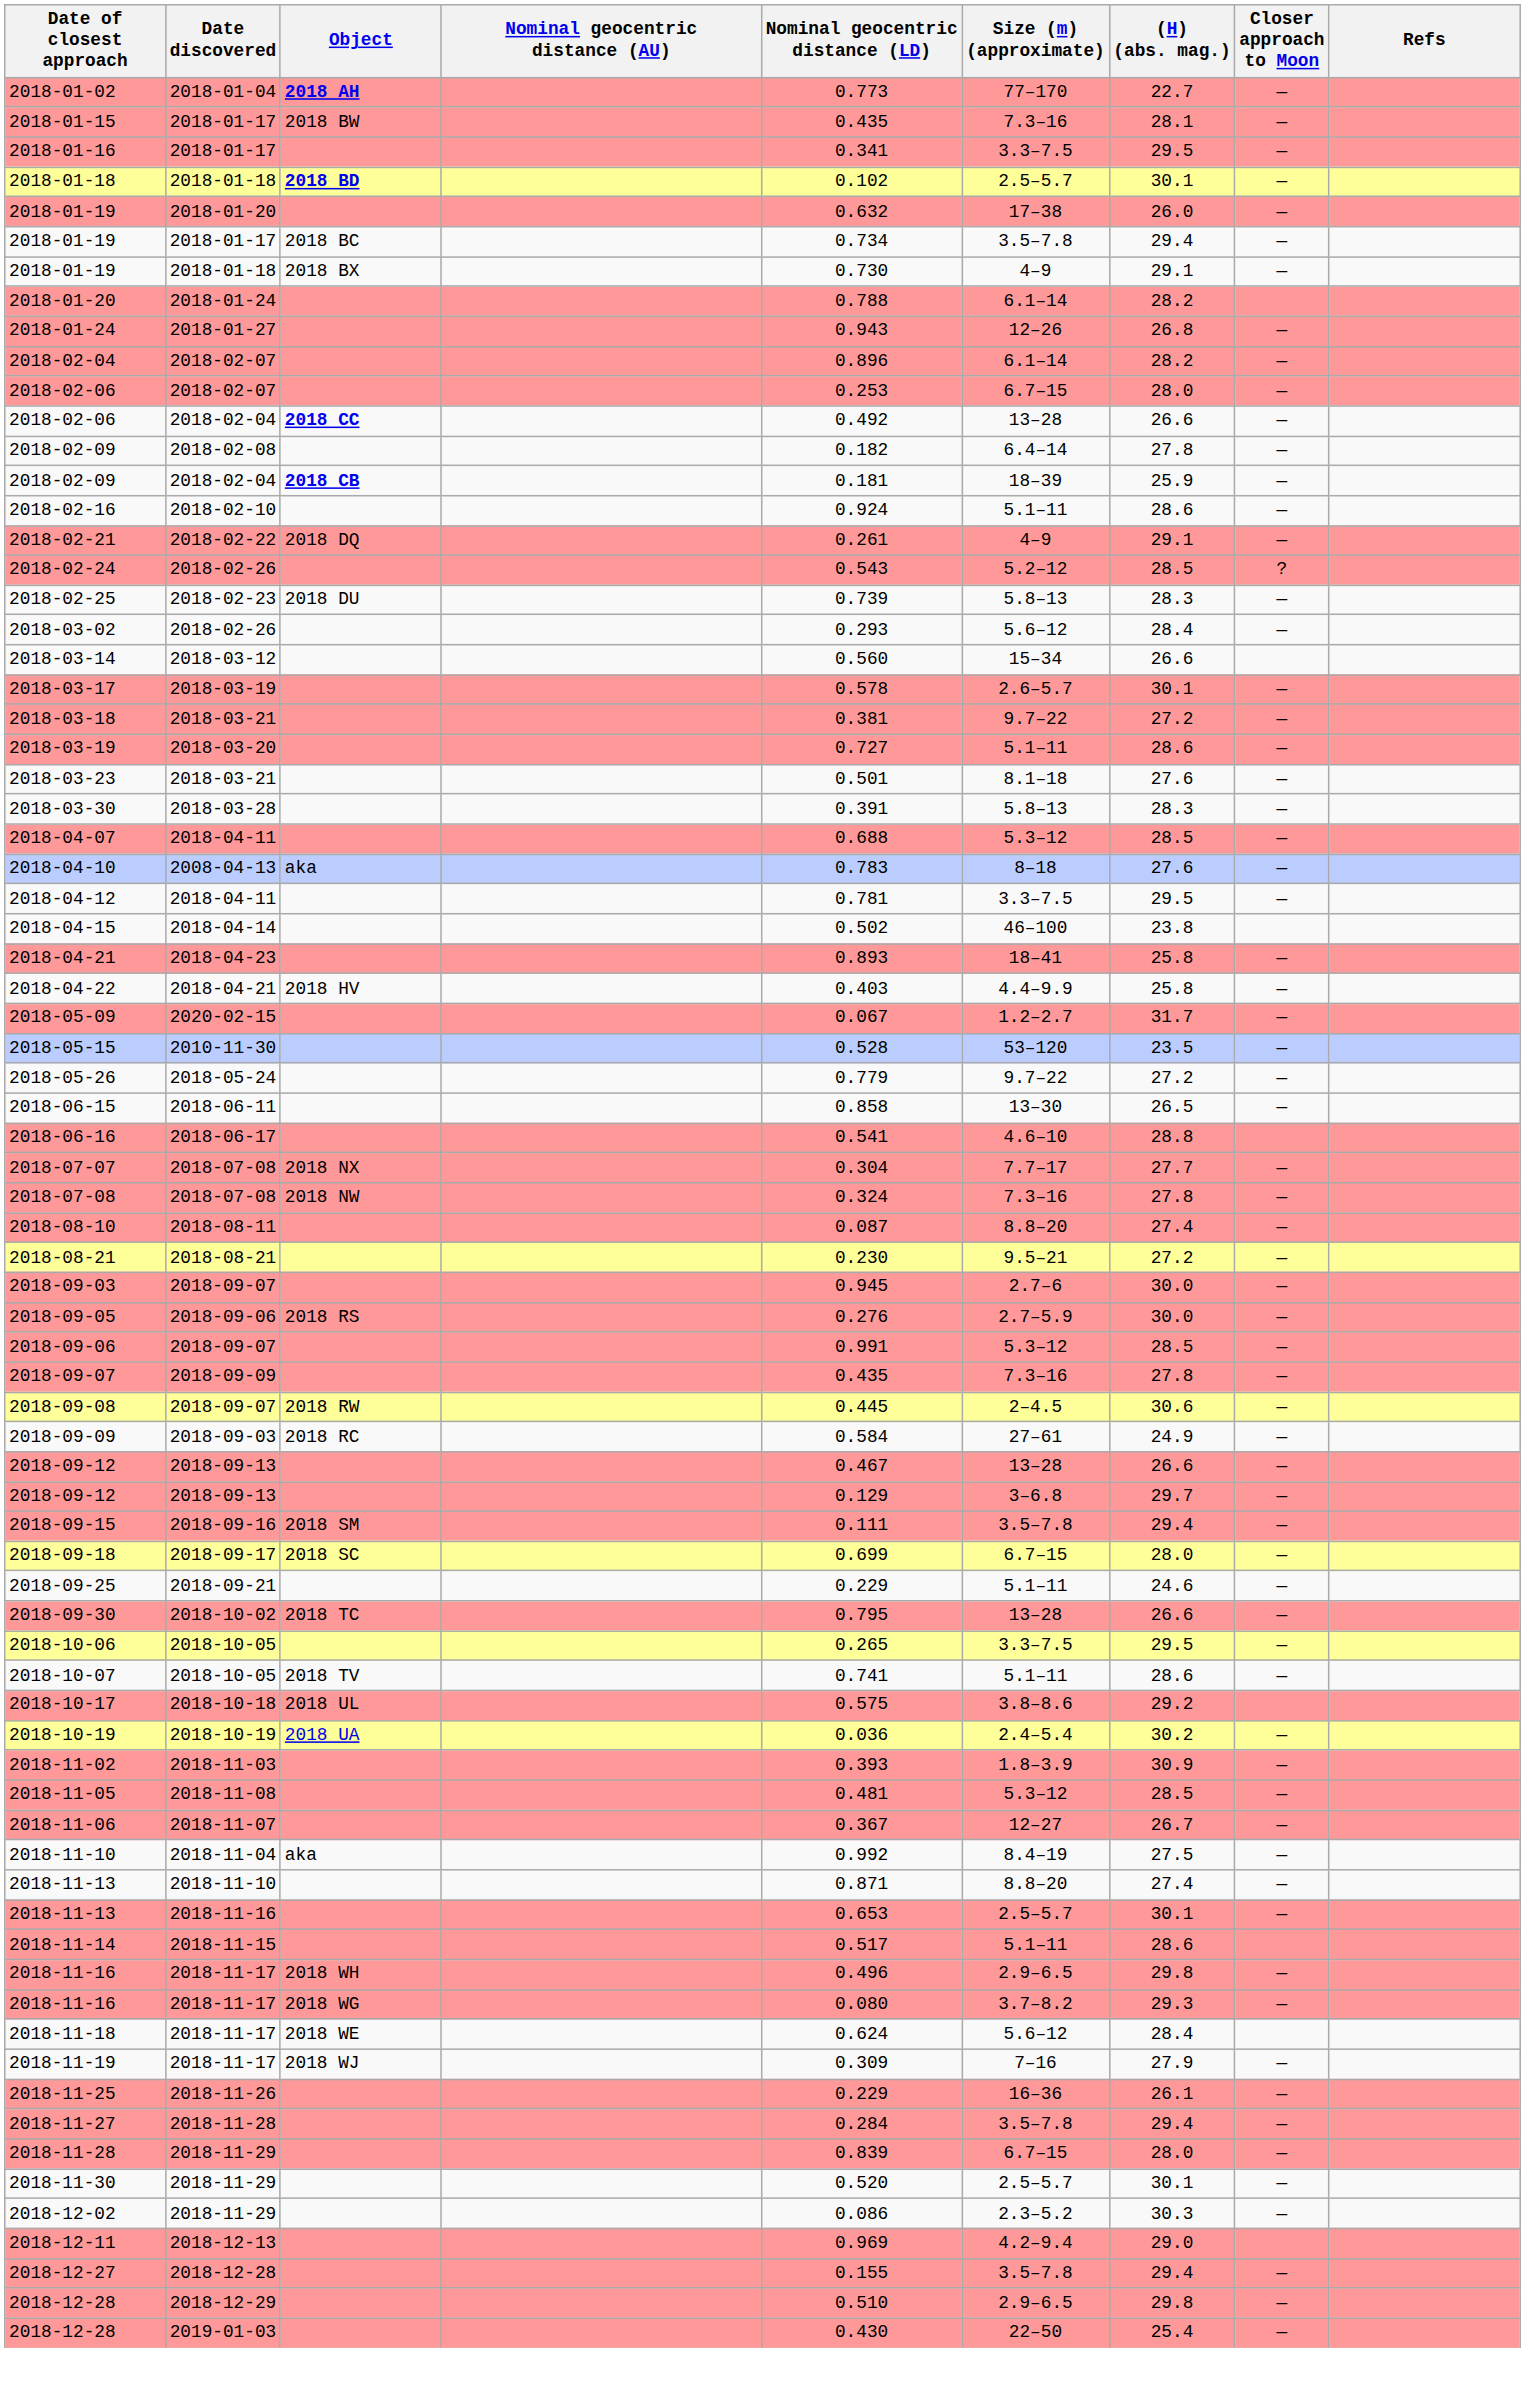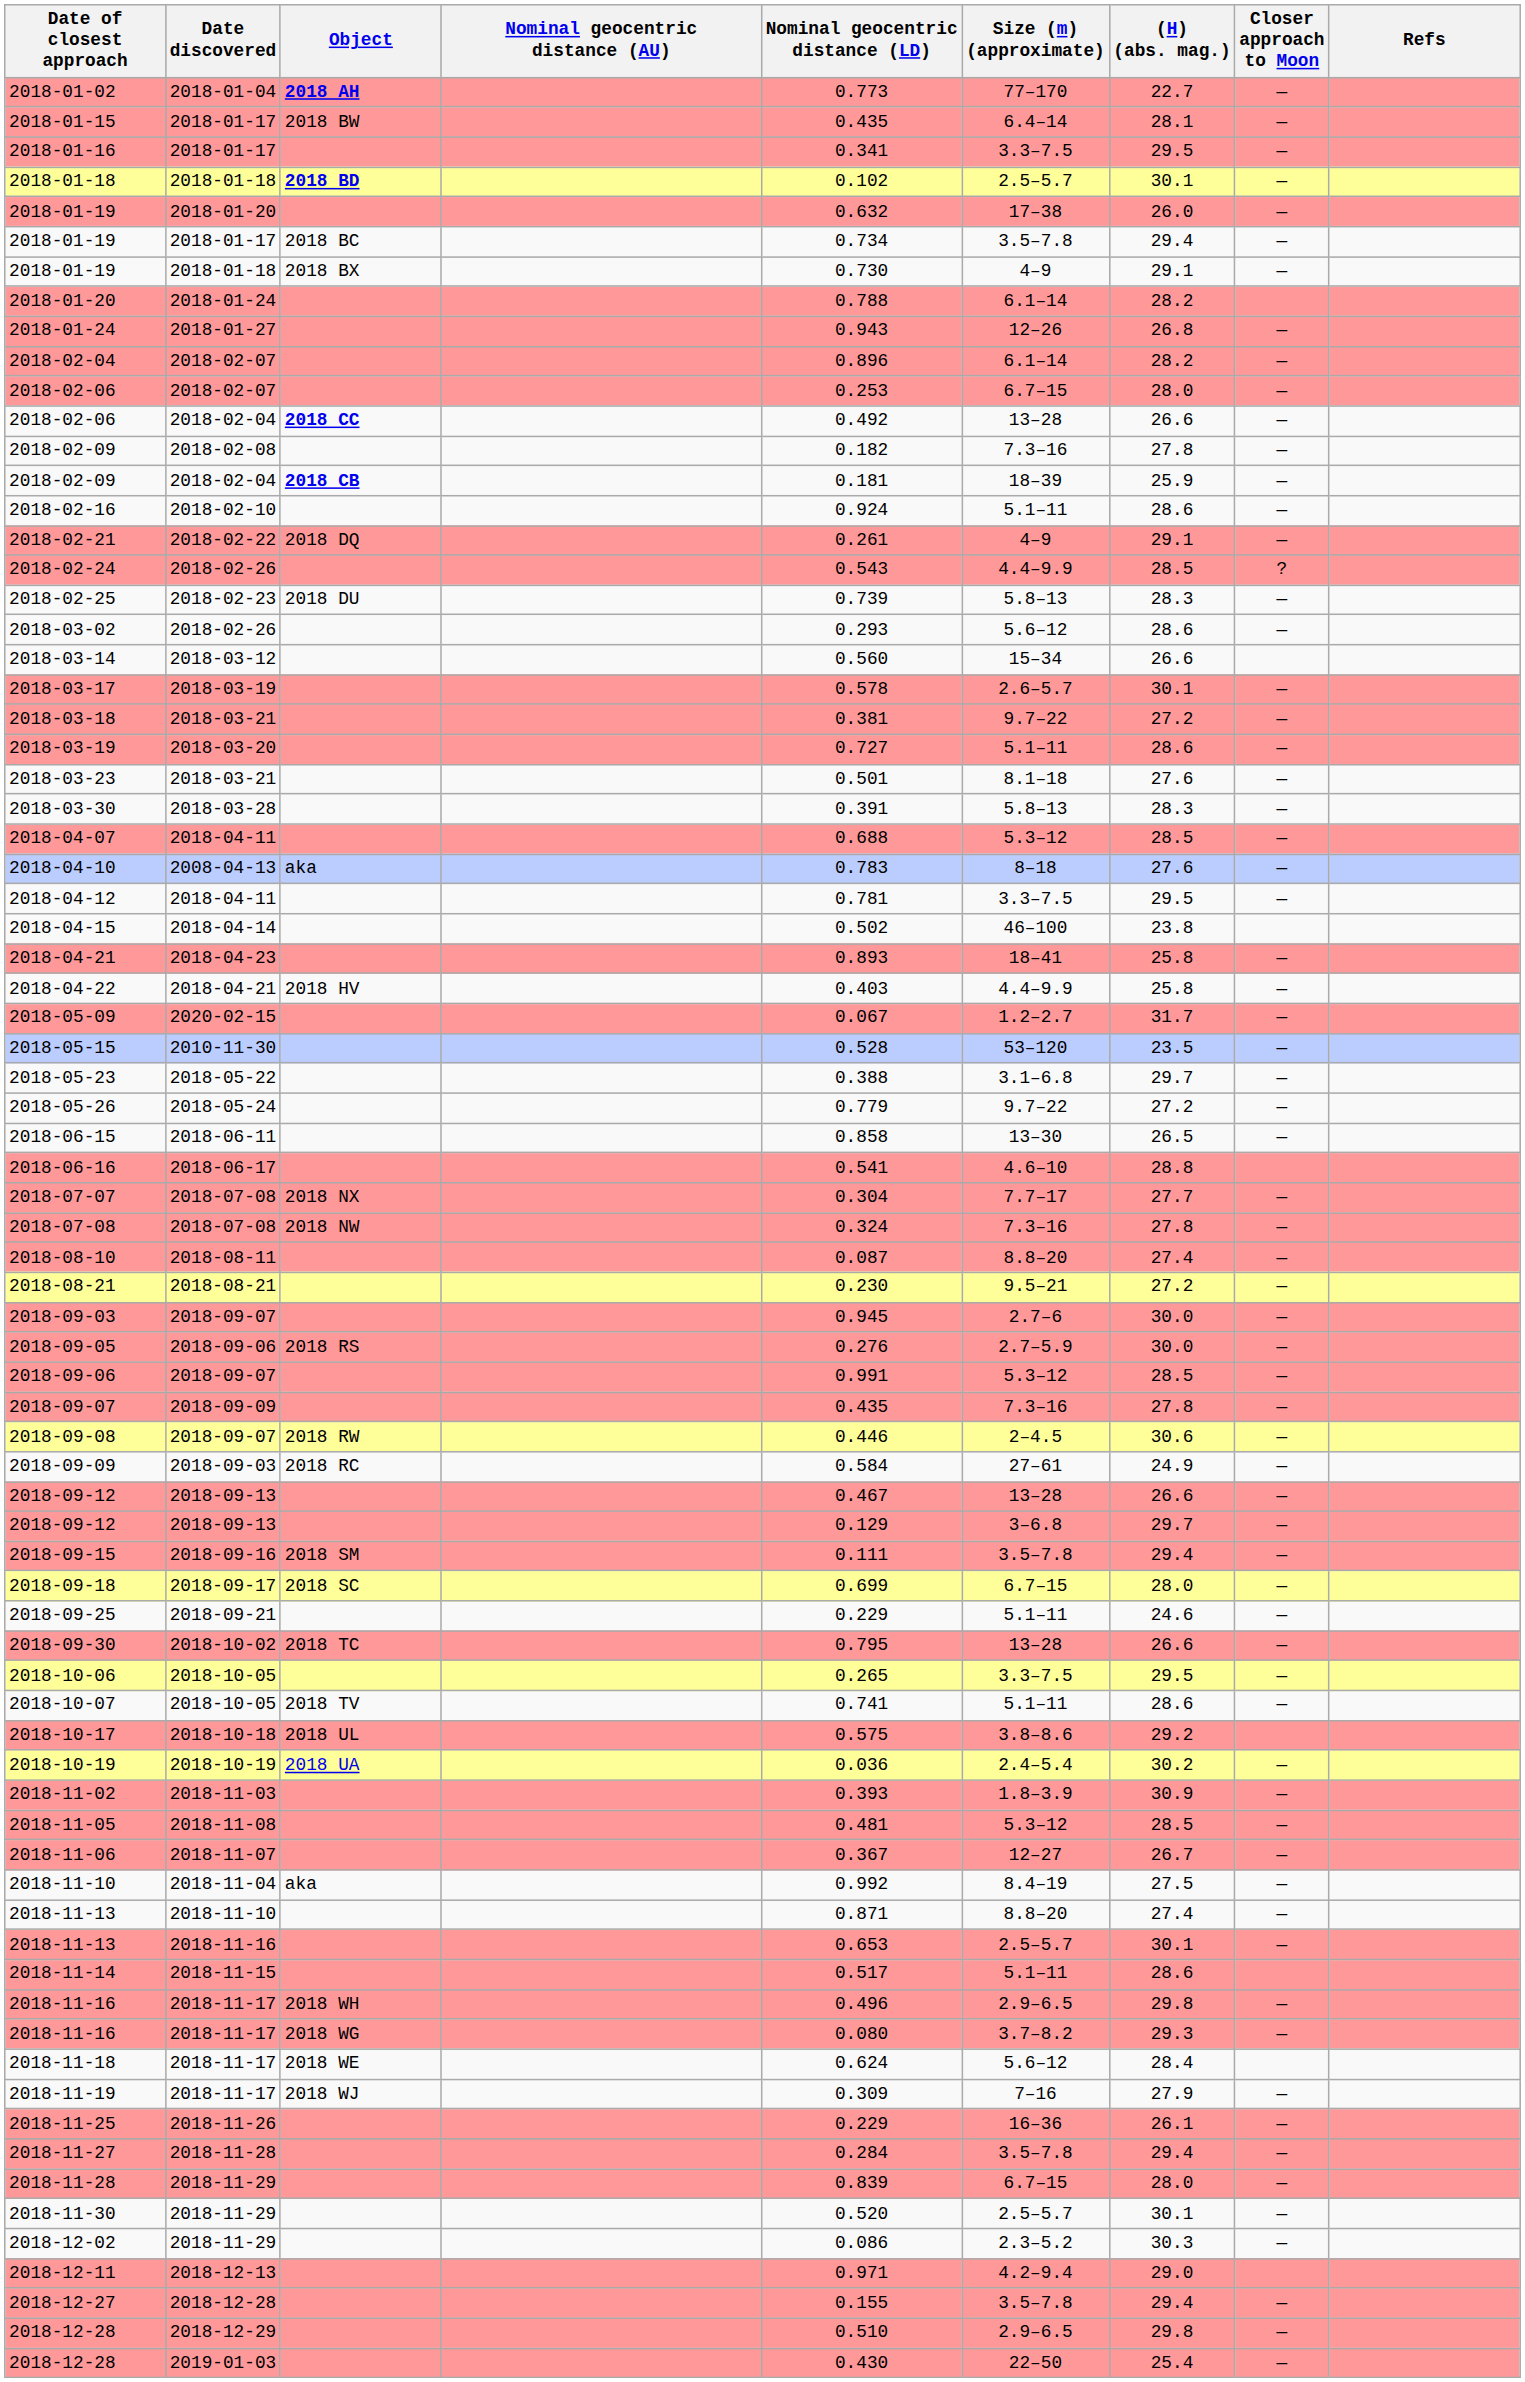2018-01-15 | Size (m) (approximate): 7.3–16 -> 6.4–14
2018-02-09 / 2018-02-08 | Size (m) (approximate): 6.4–14 -> 7.3–16
2018-02-24 | Size (m) (approximate): 5.2–12 -> 4.4–9.9
2018-03-02 | (H) (abs. mag.): 28.4 -> 28.6
+ row: 2018-05-23 | 2018-05-22 | 0.388 | 3.1–6.8 | 29.7 | —
2018-09-08 | Nominal geocentric distance (LD): 0.445 -> 0.446
2018-12-11 | Nominal geocentric distance (LD): 0.969 -> 0.971
